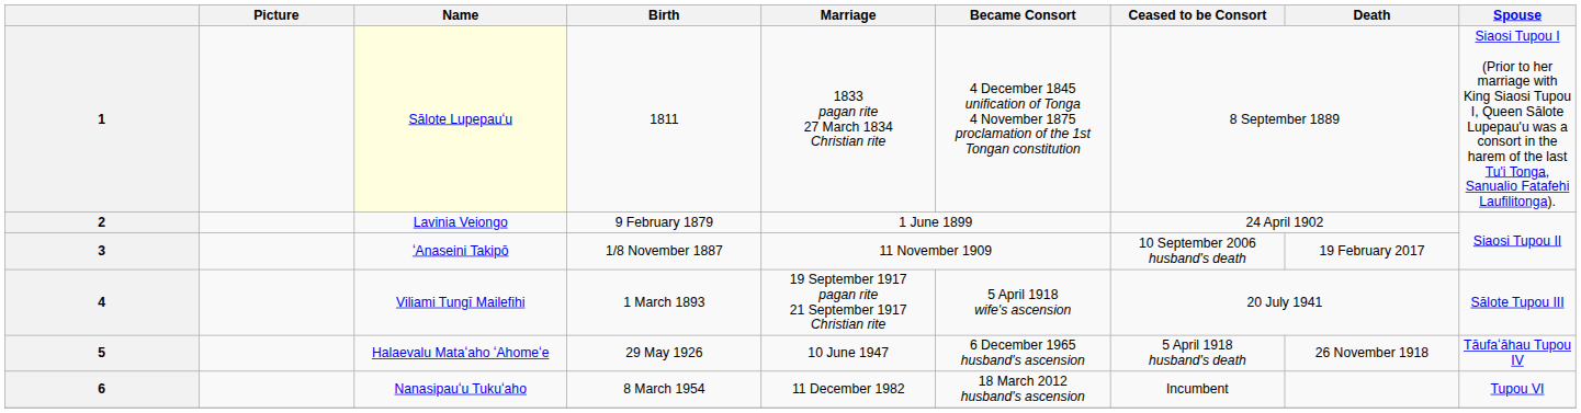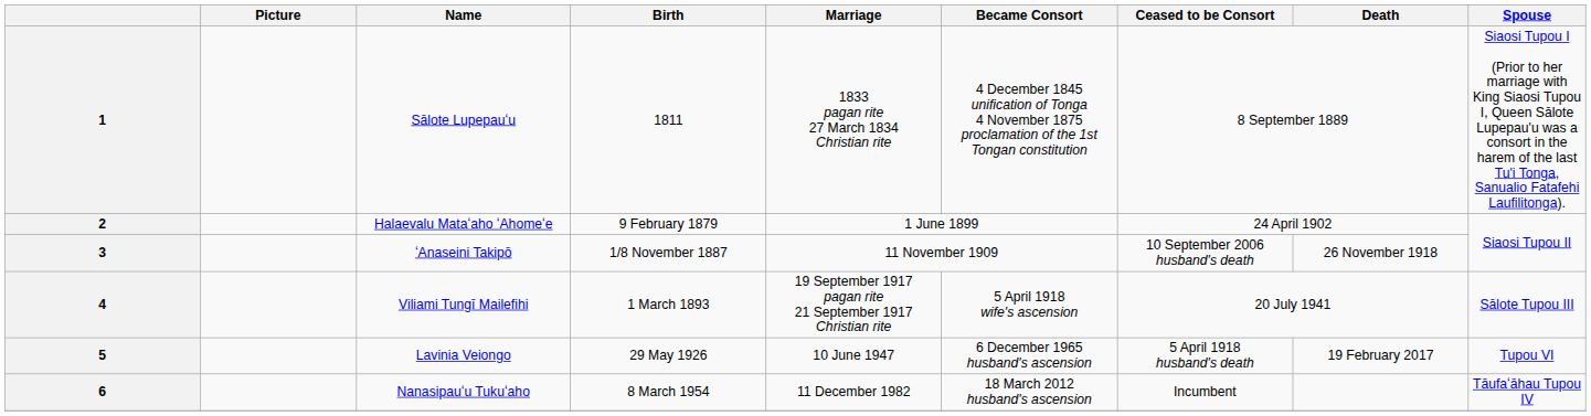1 | Name: lightyellow background -> no background
2 | Name: Lavinia Veiongo -> Halaevalu Mataʻaho ʻAhomeʻe
3 | Death: 19 February 2017 -> 26 November 1918
5 | Name: Halaevalu Mataʻaho ʻAhomeʻe -> Lavinia Veiongo
5 | Death: 26 November 1918 -> 19 February 2017
5 | Spouse: Tāufaʻāhau Tupou IV -> Tupou VI
6 | Spouse: Tupou VI -> Tāufaʻāhau Tupou IV
